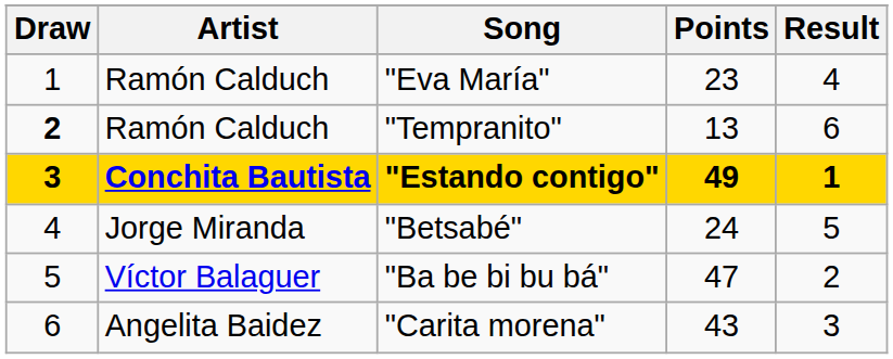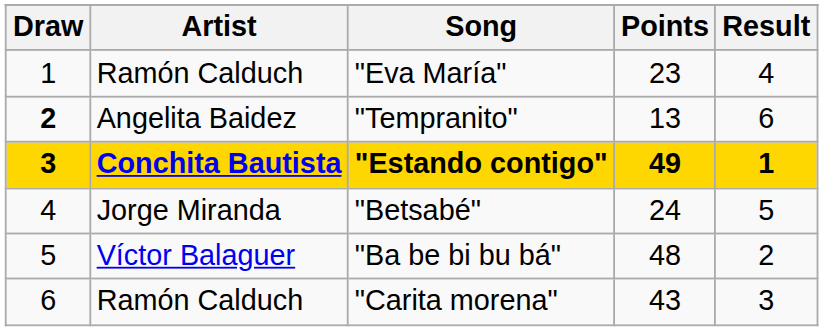"Tempranito" | Artist: Ramón Calduch -> Angelita Baidez
"Ba be bi bu bá" | Points: 47 -> 48
"Carita morena" | Artist: Angelita Baidez -> Ramón Calduch
